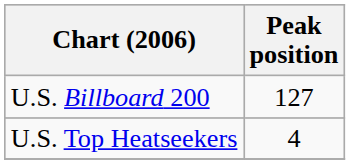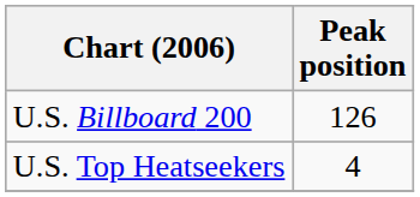U.S. Billboard 200 | Peak position: 127 -> 126
